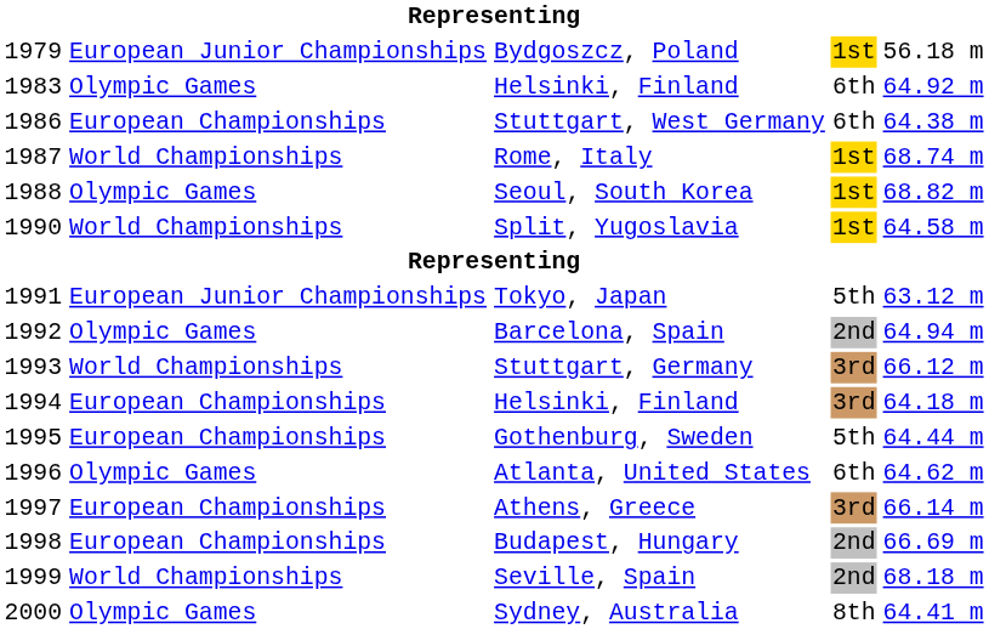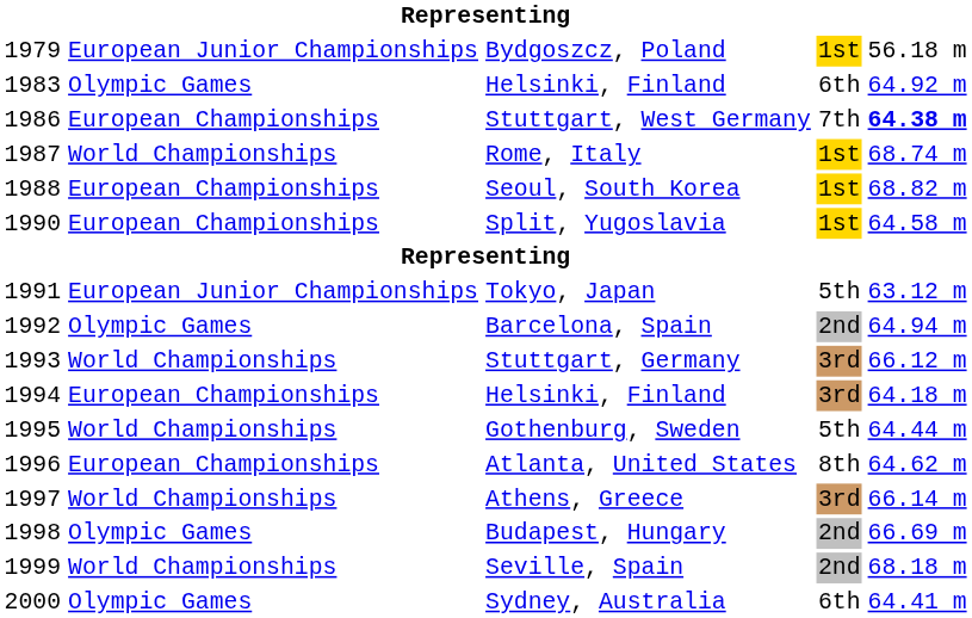Stuttgart, West Germany | column 4: 6th -> 7th
Stuttgart, West Germany | column 5: normal -> bold
Seoul, South Korea | column 2: Olympic Games -> European Championships
Split, Yugoslavia | column 2: World Championships -> European Championships
Gothenburg, Sweden | column 2: European Championships -> World Championships
Atlanta, United States | column 2: Olympic Games -> European Championships
Atlanta, United States | column 4: 6th -> 8th
Athens, Greece | column 2: European Championships -> World Championships
Budapest, Hungary | column 2: European Championships -> Olympic Games
Sydney, Australia | column 4: 8th -> 6th
